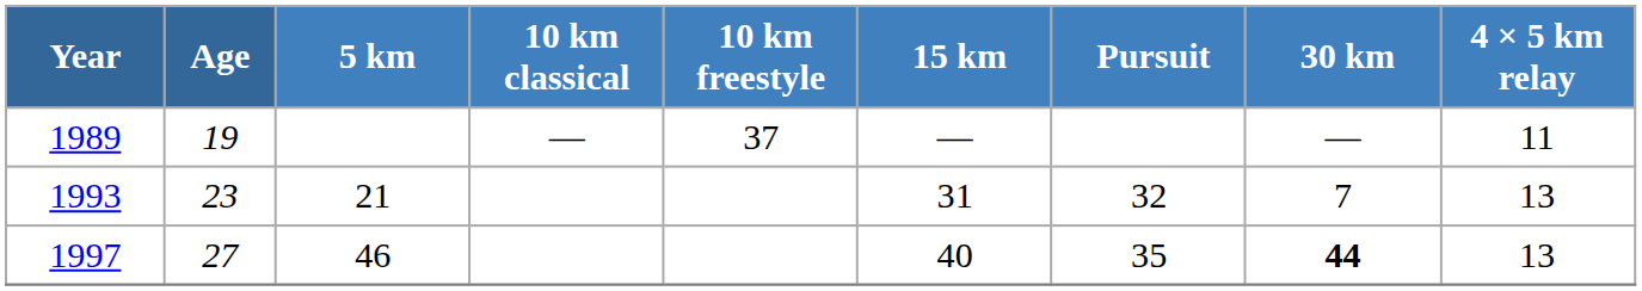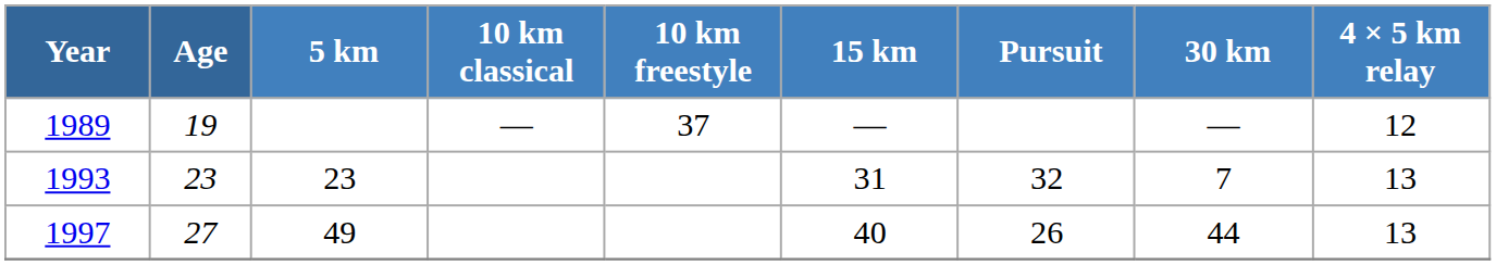1989 | 4 × 5 km relay: 11 -> 12
1993 | 5 km: 21 -> 23
1997 | 5 km: 46 -> 49
1997 | Pursuit: 35 -> 26
1997 | 30 km: bold -> normal
